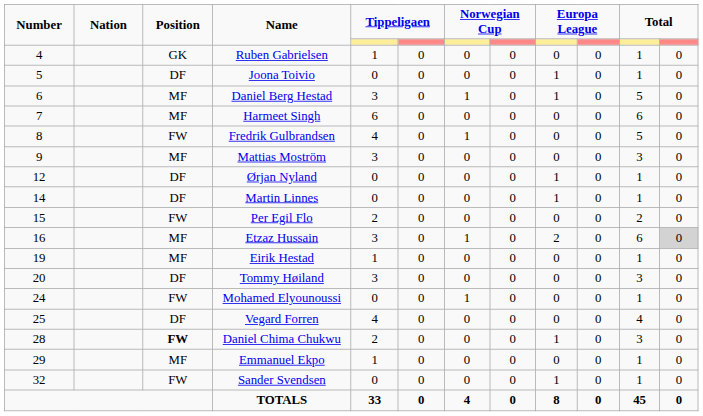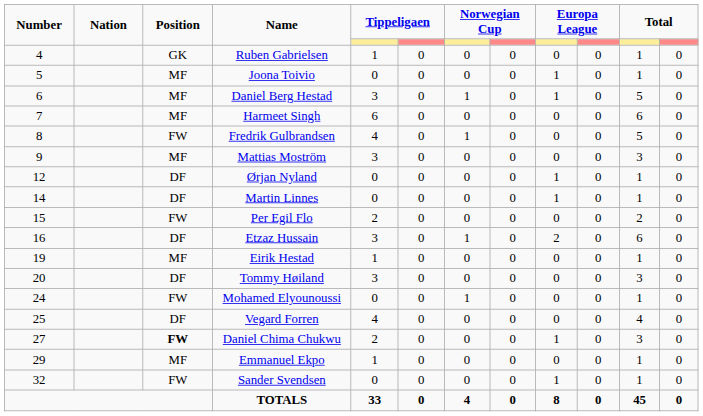Joona Toivio | Position: DF -> MF
Etzaz Hussain | Position: MF -> DF
Etzaz Hussain | column 12: lightgrey background -> no background
Daniel Chima Chukwu | Number: 28 -> 27
